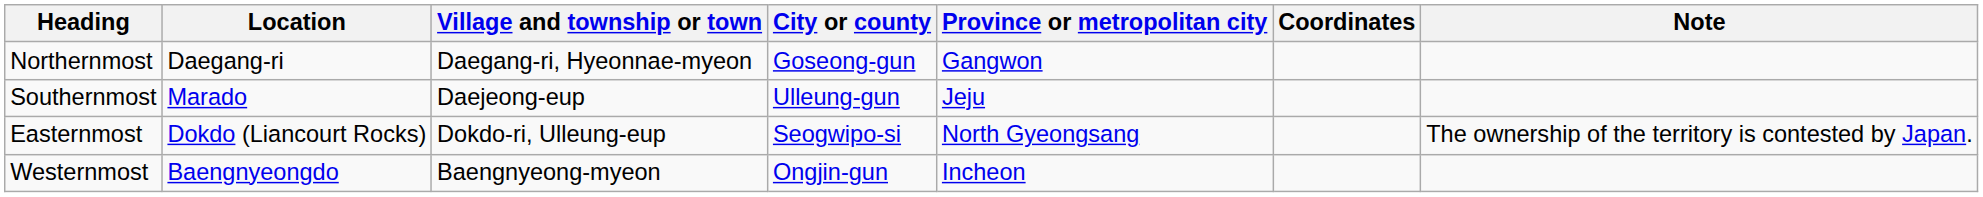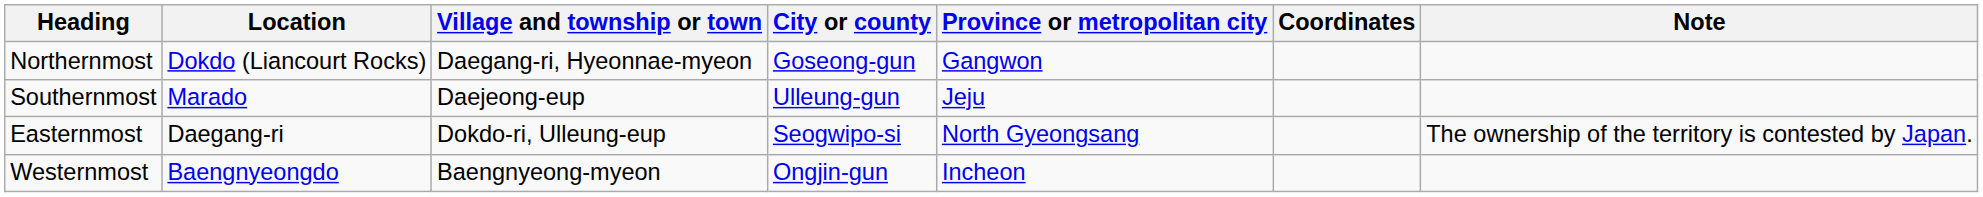Northernmost | Location: Daegang-ri -> Dokdo (Liancourt Rocks)
Easternmost | Location: Dokdo (Liancourt Rocks) -> Daegang-ri
